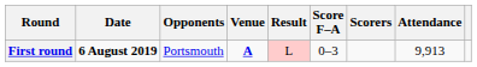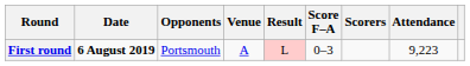First round | Venue: bold -> normal
First round | Attendance: 9,913 -> 9,223
